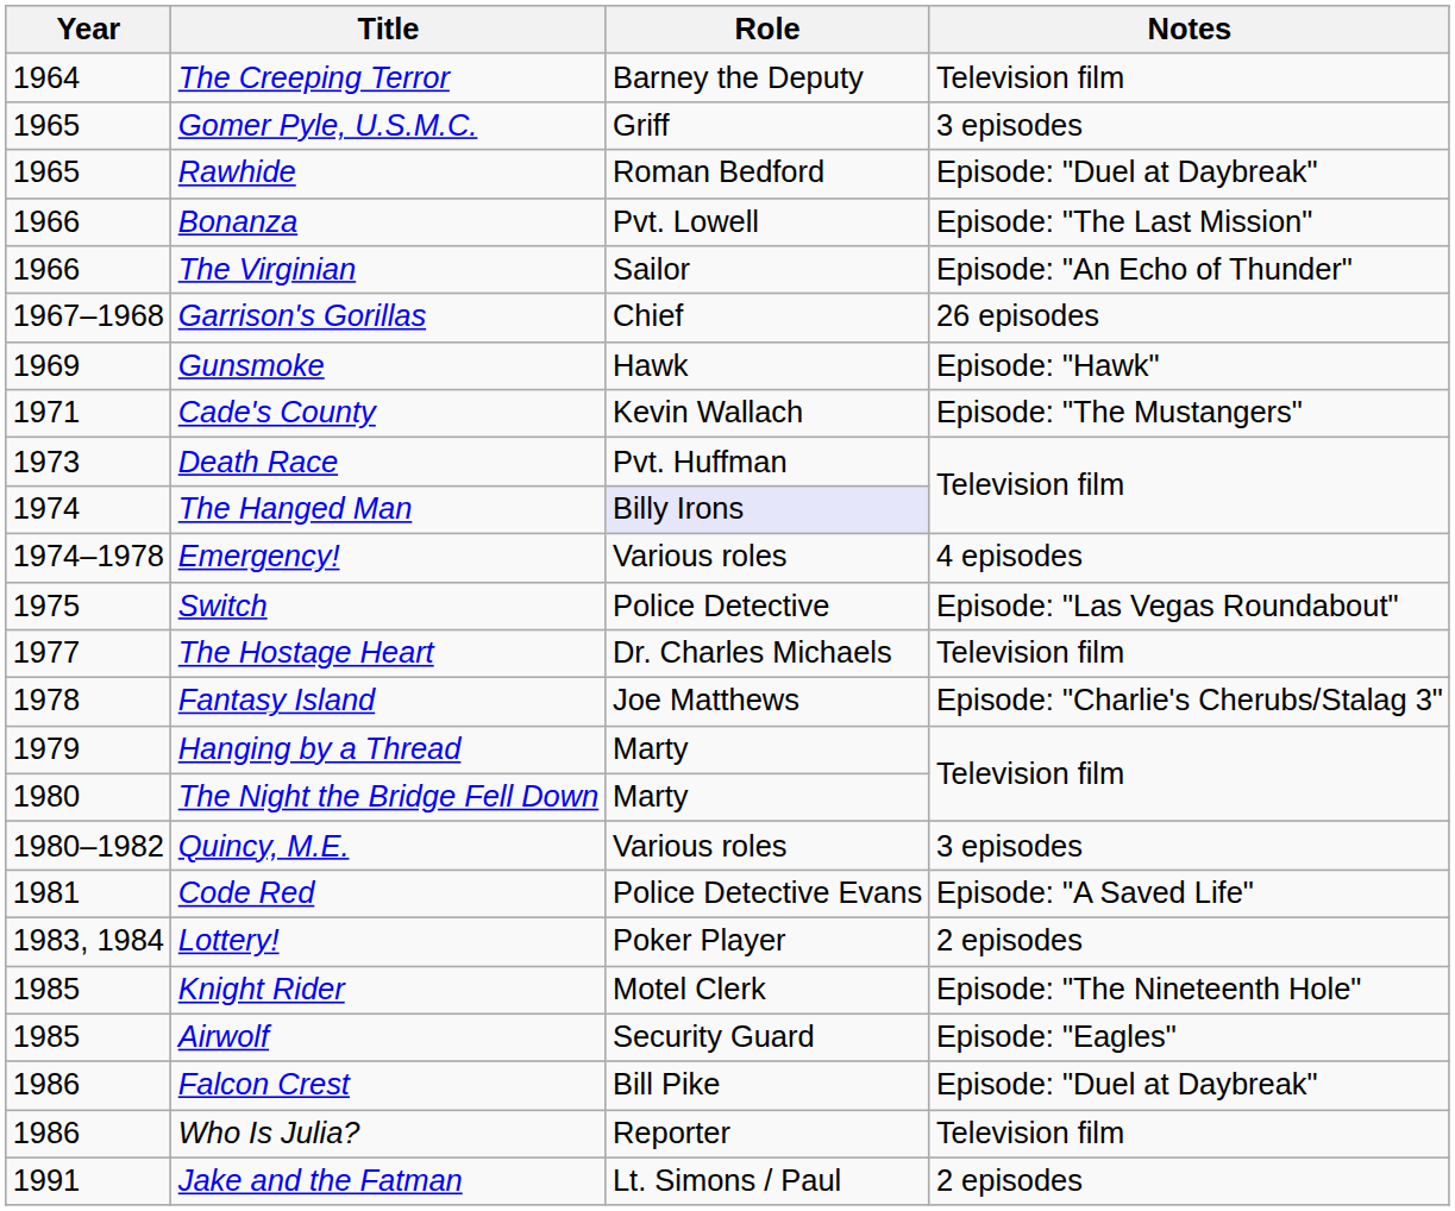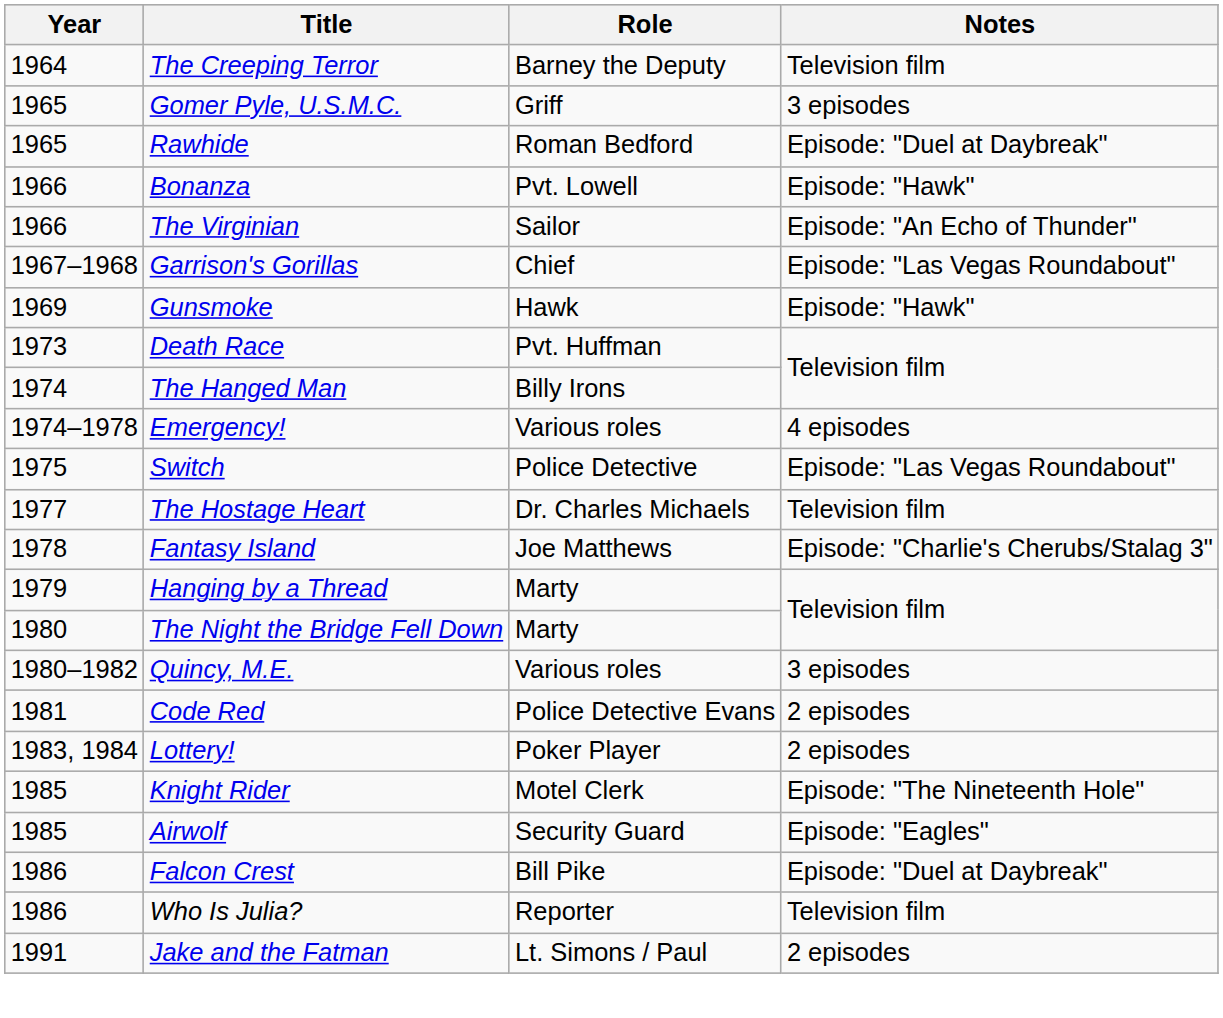Bonanza | Notes: Episode: "The Last Mission" -> Episode: "Hawk"
Garrison's Gorillas | Notes: 26 episodes -> Episode: "Las Vegas Roundabout"
- row: 1971 | Cade's County | Kevin Wallach | Episode: "The Mustangers"
The Hanged Man | Role: lavender background -> no background
Code Red | Notes: Episode: "A Saved Life" -> 2 episodes
